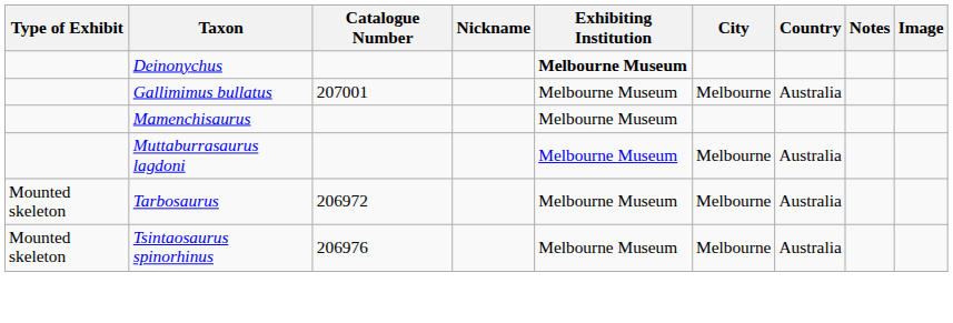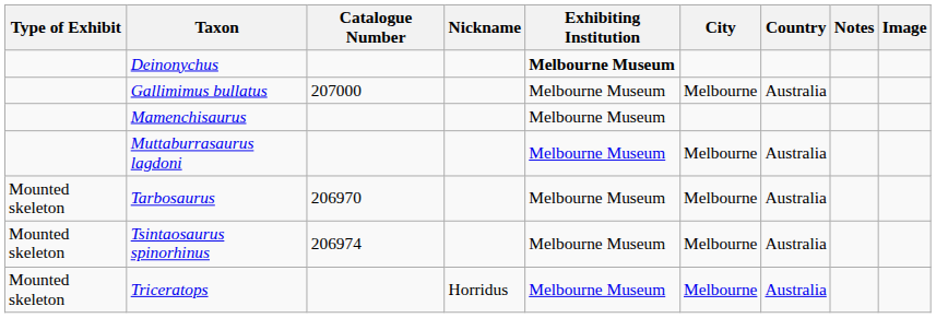Gallimimus bullatus | Catalogue Number: 207001 -> 207000
Tarbosaurus | Catalogue Number: 206972 -> 206970
Tsintaosaurus spinorhinus | Catalogue Number: 206976 -> 206974
+ row: Mounted skeleton | Triceratops | Horridus | Melbourne Museum | Melbourne | Australia
